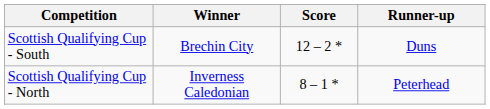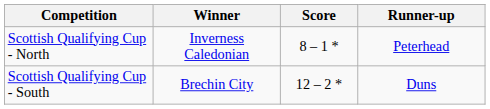rows swapped: Scottish Qualifying Cup - North <-> Scottish Qualifying Cup - South
